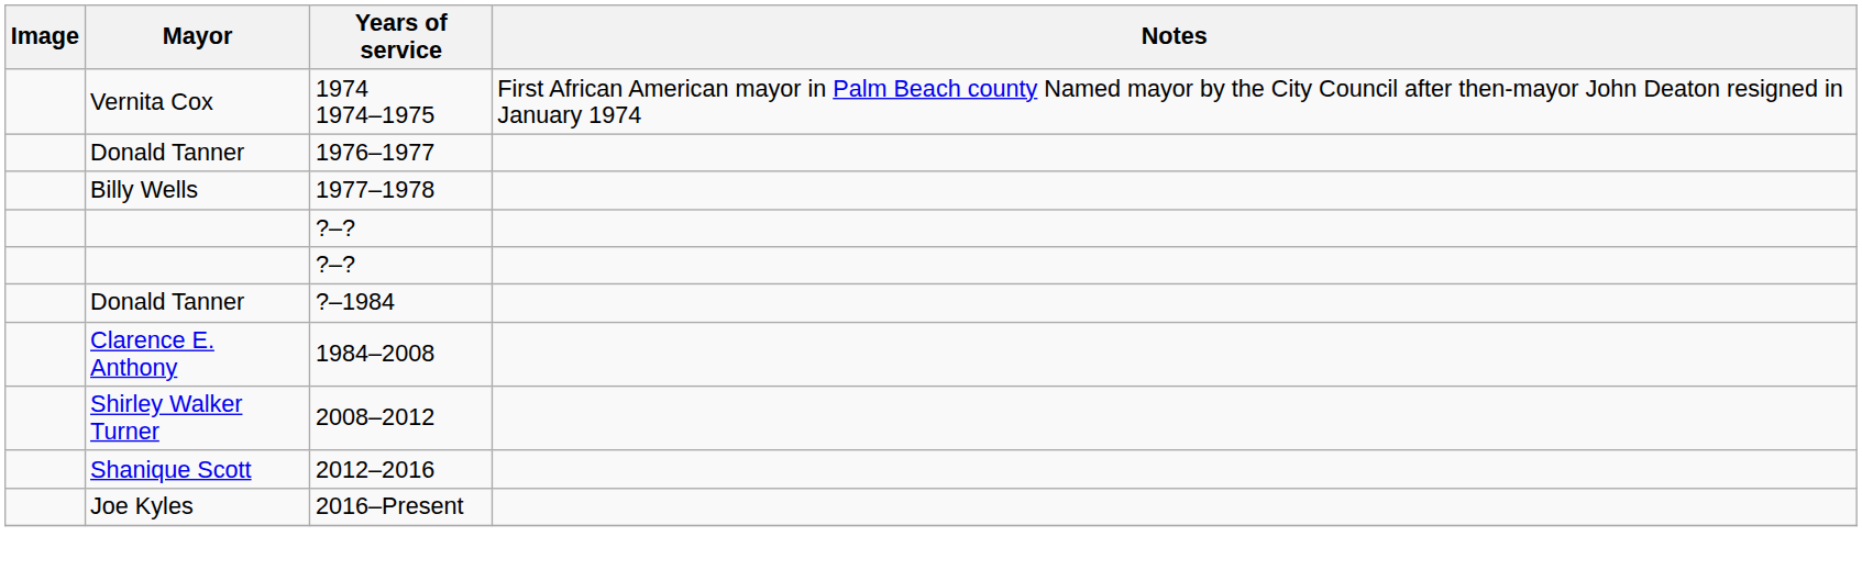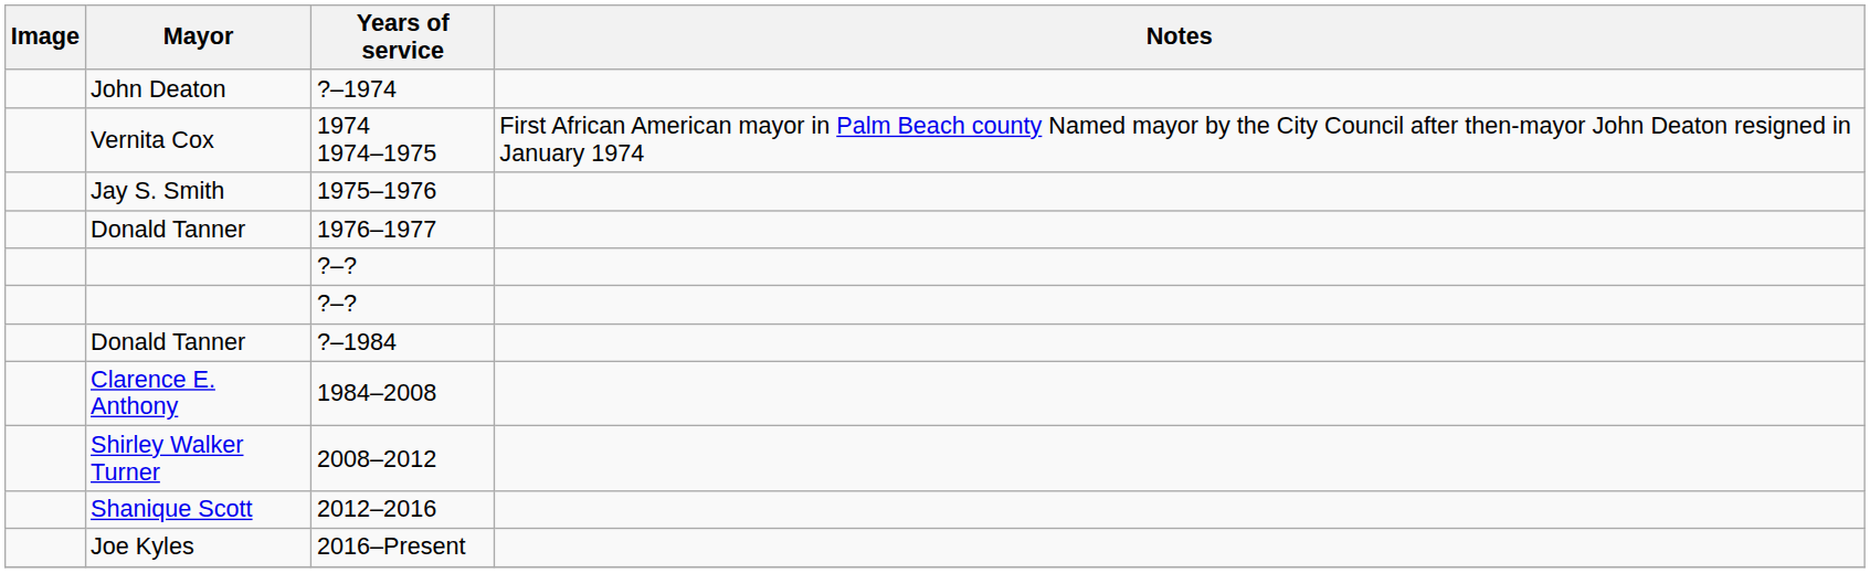+ row: John Deaton | ?–1974
+ row: Jay S. Smith | 1975–1976
- row: Billy Wells | 1977–1978
